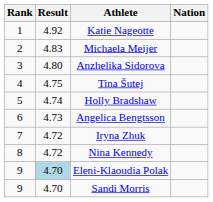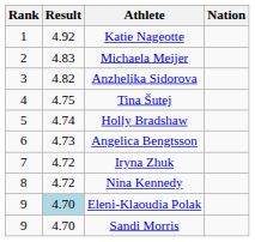Anzhelika Sidorova | Result: 4.80 -> 4.82
